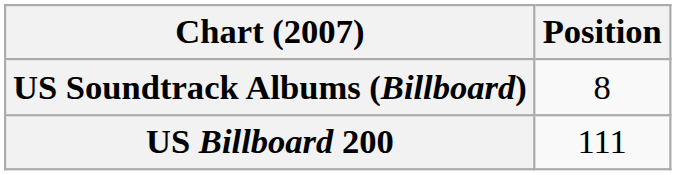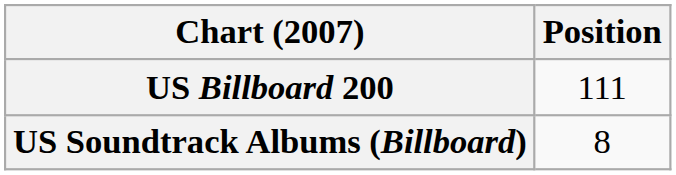rows swapped: US Billboard 200 <-> US Soundtrack Albums (Billboard)
